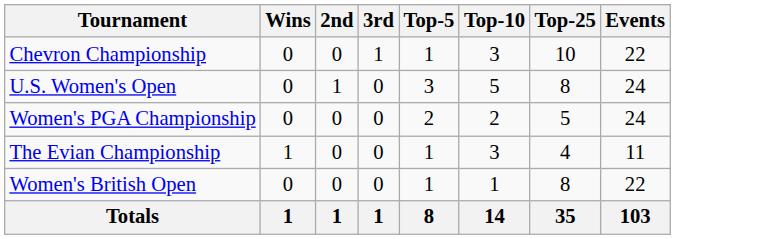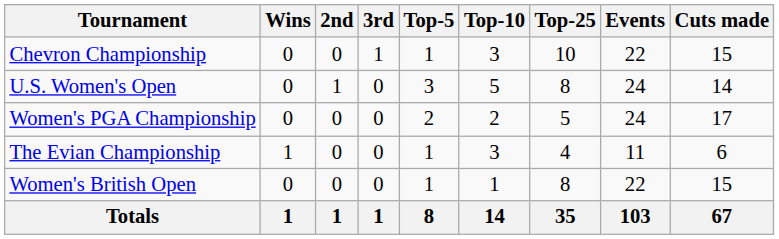+ column: Cuts made | 15 | 14 | 17 | 6 | 15 | 67
